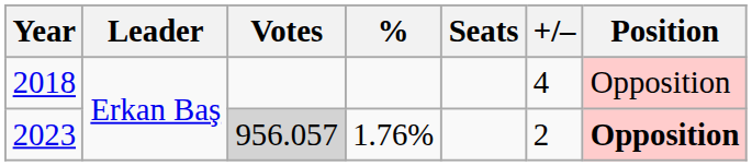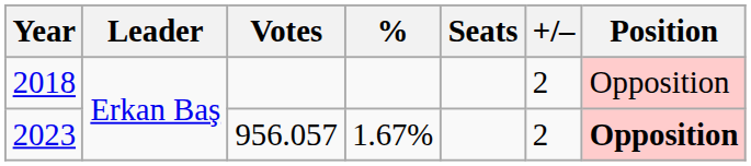2018 | +/–: 4 -> 2
2023 | Votes: lightgrey background -> no background
2023 | %: 1.76% -> 1.67%
